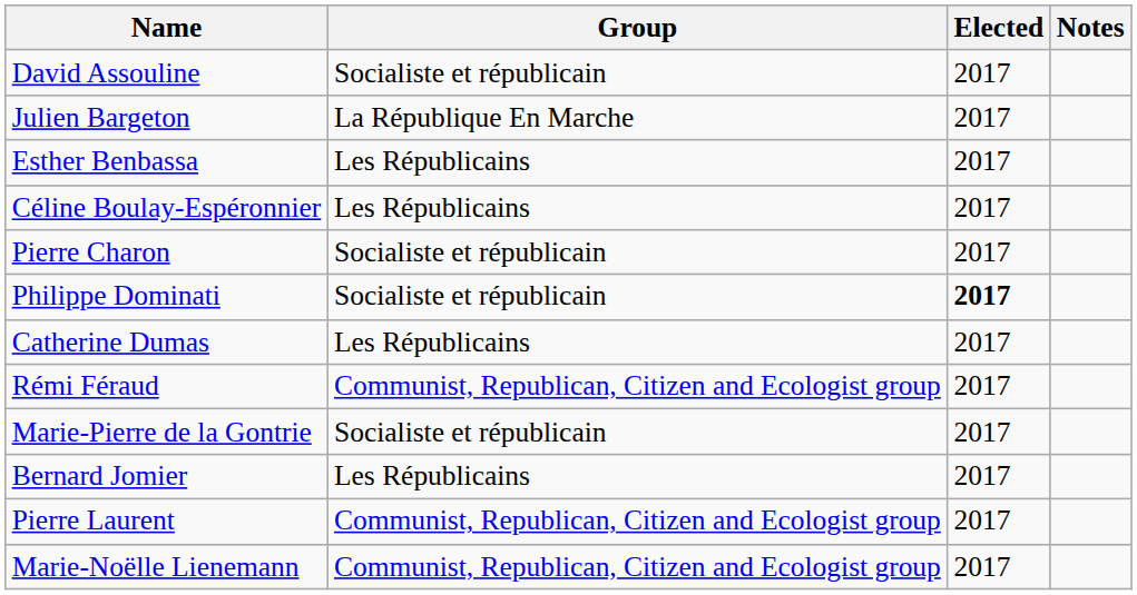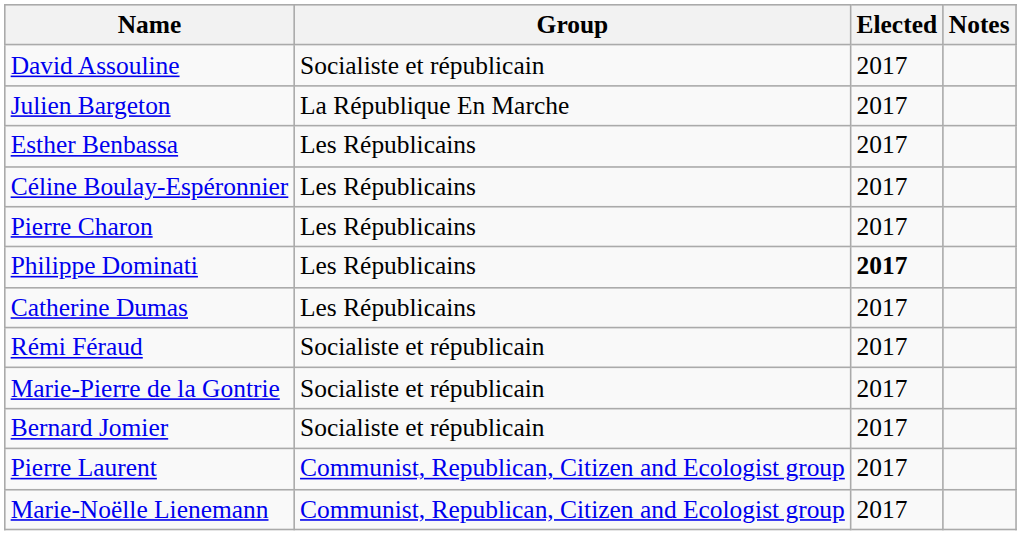Pierre Charon | Group: Socialiste et républicain -> Les Républicains
Philippe Dominati | Group: Socialiste et républicain -> Les Républicains
Rémi Féraud | Group: Communist, Republican, Citizen and Ecologist group -> Socialiste et républicain
Bernard Jomier | Group: Les Républicains -> Socialiste et républicain
